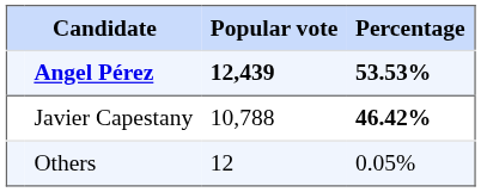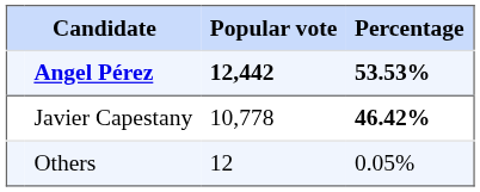Angel Pérez | Popular vote: 12,439 -> 12,442
Javier Capestany | Popular vote: 10,788 -> 10,778
